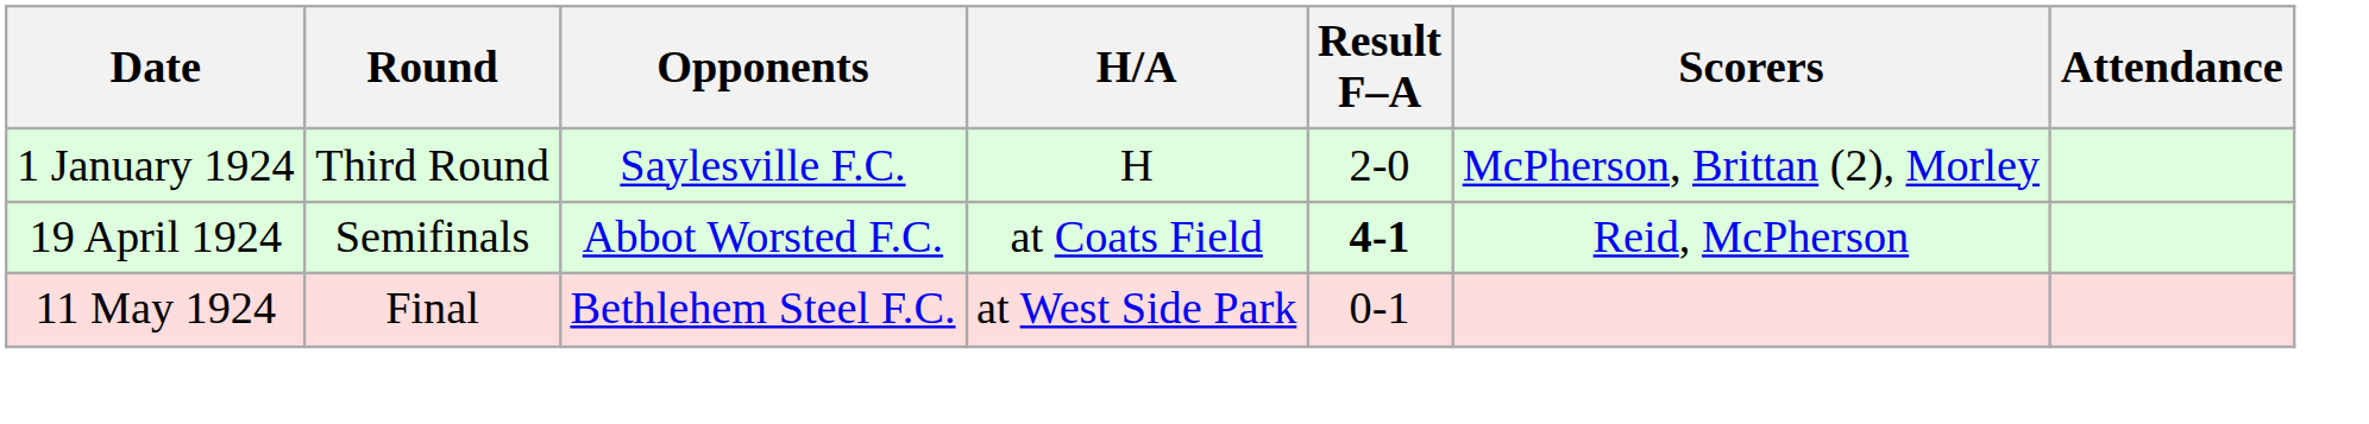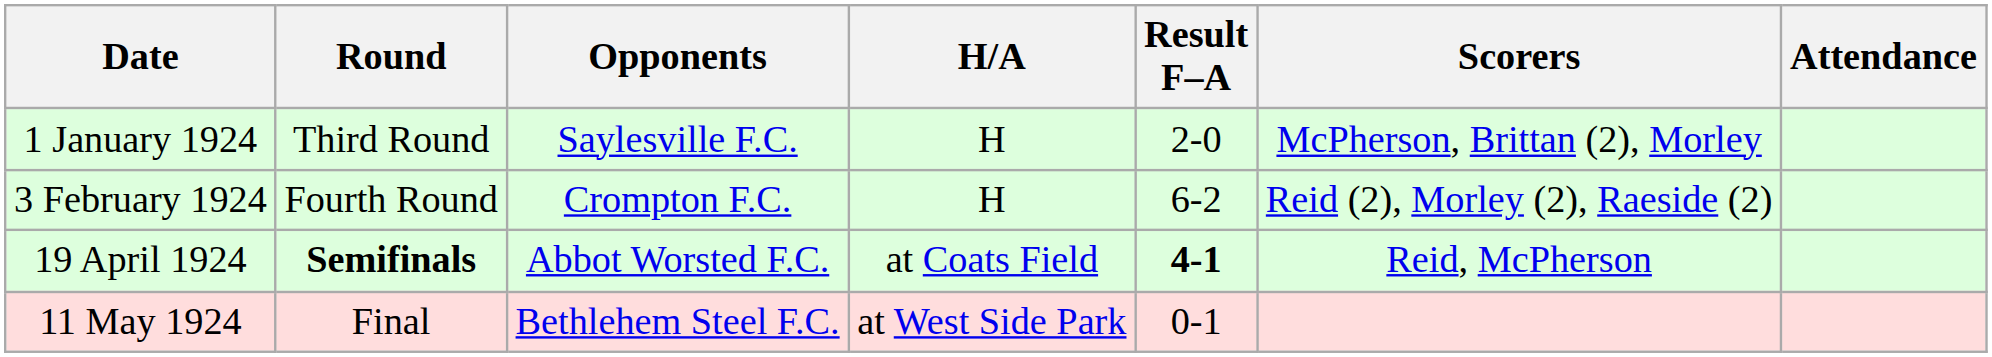+ row: 3 February 1924 | Fourth Round | Crompton F.C. | H | 6-2 | Reid (2), Morley (2), Raeside (2)
19 April 1924 | Round: normal -> bold
